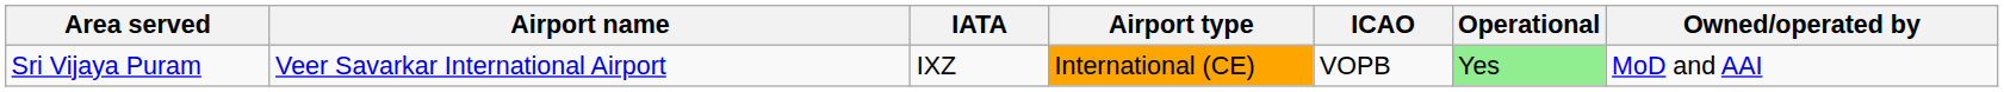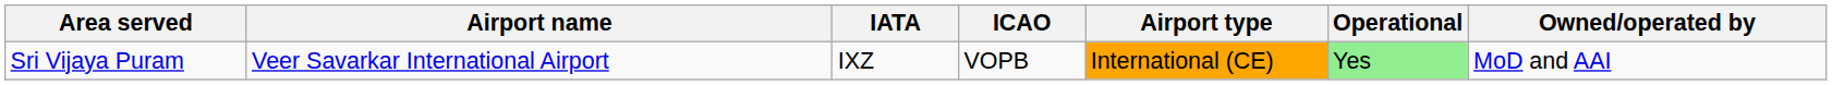columns swapped: ICAO <-> Airport type
